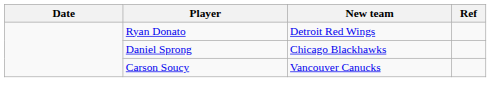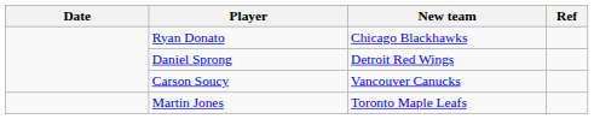Ryan Donato | New team: Detroit Red Wings -> Chicago Blackhawks
Daniel Sprong | New team: Chicago Blackhawks -> Detroit Red Wings
+ row: Martin Jones | Toronto Maple Leafs
